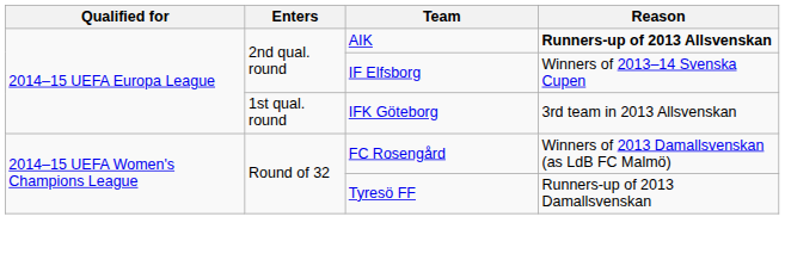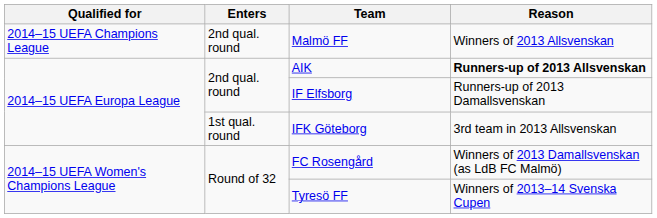+ row: 2014–15 UEFA Champions League | 2nd qual. round | Malmö FF | Winners of 2013 Allsvenskan
IF Elfsborg | Reason: Winners of 2013–14 Svenska Cupen -> Runners-up of 2013 Damallsvenskan
Tyresö FF | Reason: Runners-up of 2013 Damallsvenskan -> Winners of 2013–14 Svenska Cupen
